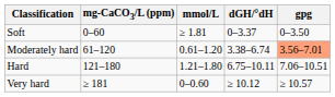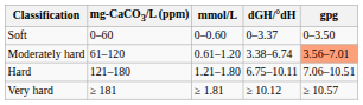Soft | mmol/L: ≥ 1.81 -> 0–0.60
Very hard | mmol/L: 0–0.60 -> ≥ 1.81
